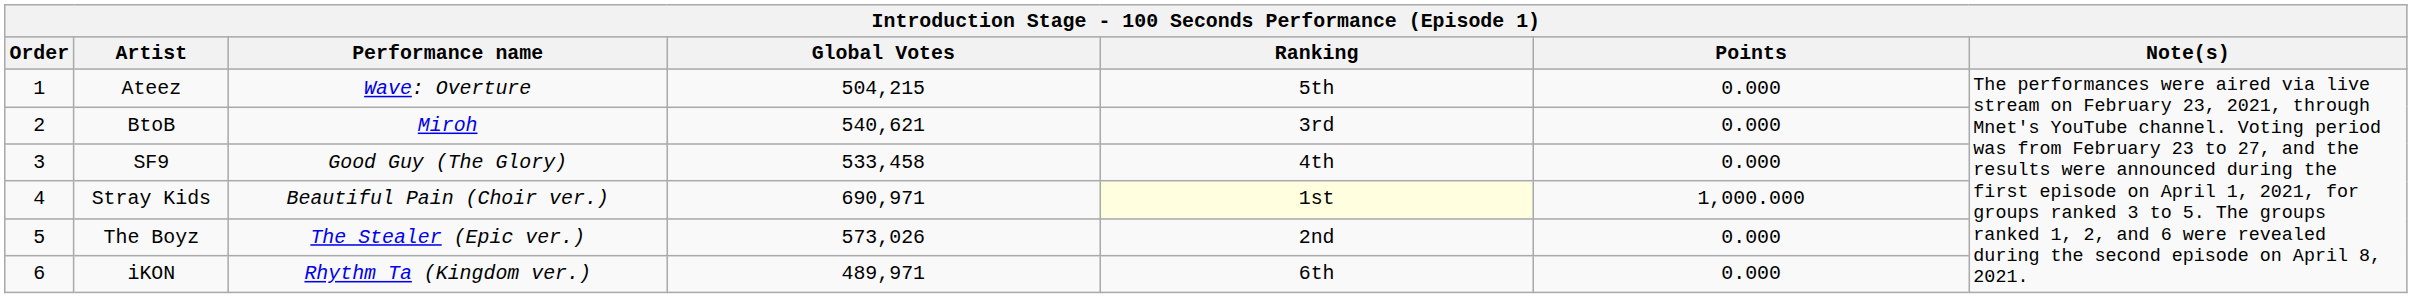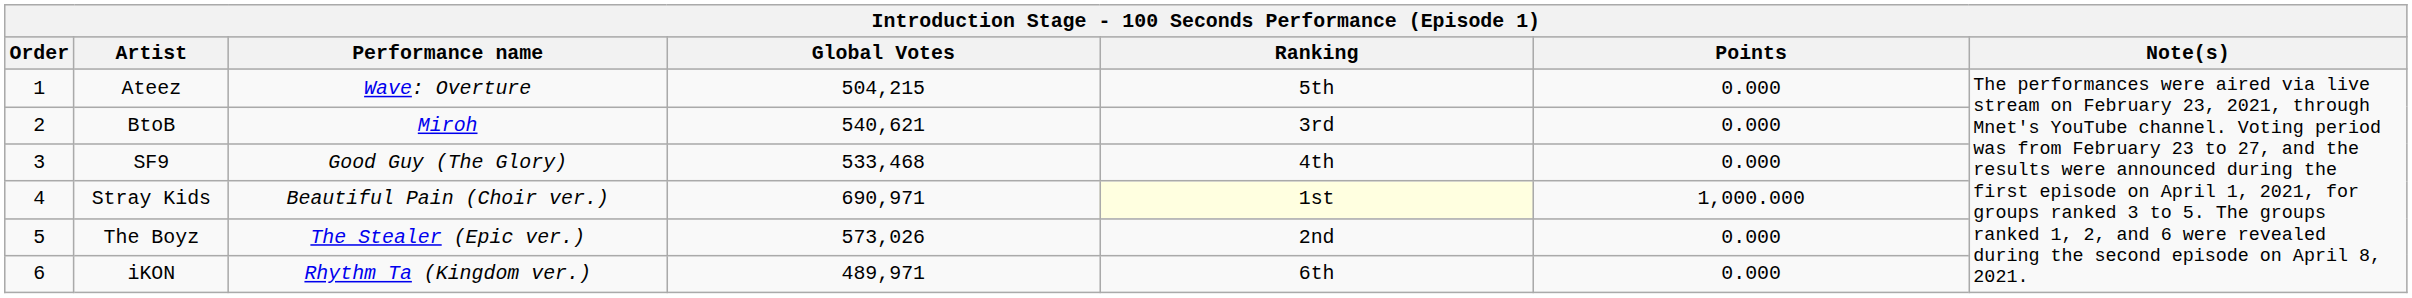SF9 | Global Votes: 533,458 -> 533,468
